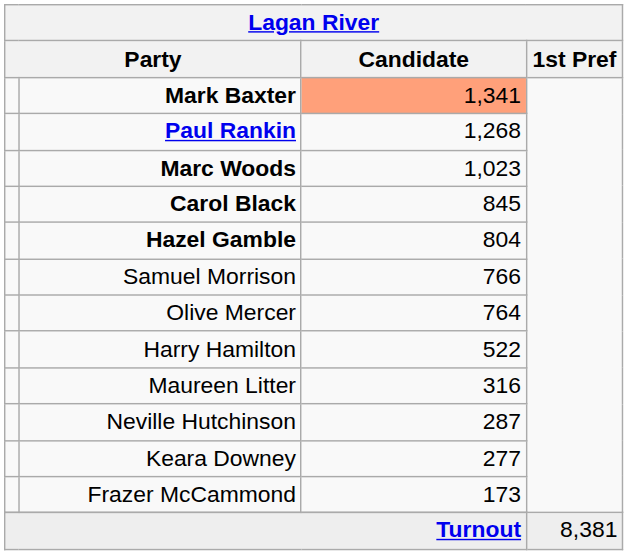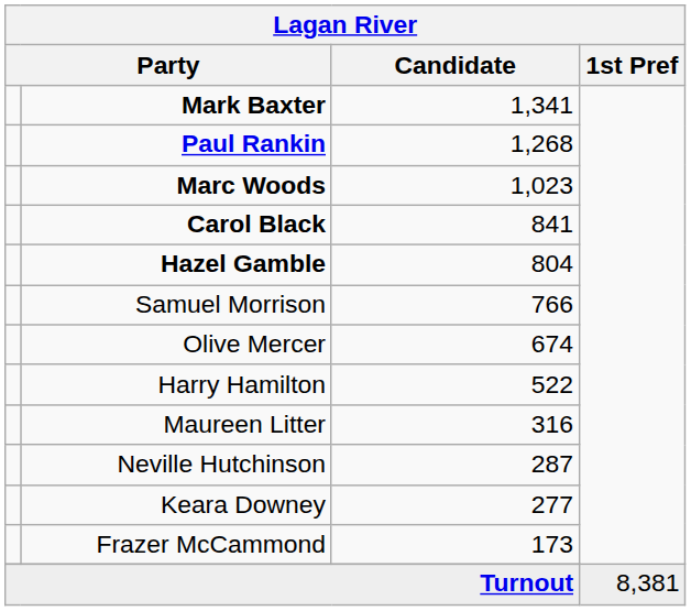Mark Baxter | Candidate: lightsalmon background -> no background
Carol Black | Candidate: 845 -> 841
Olive Mercer | Candidate: 764 -> 674
